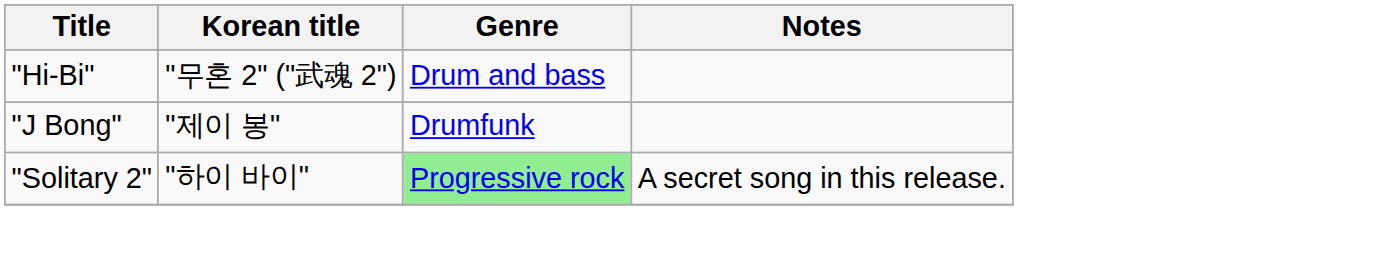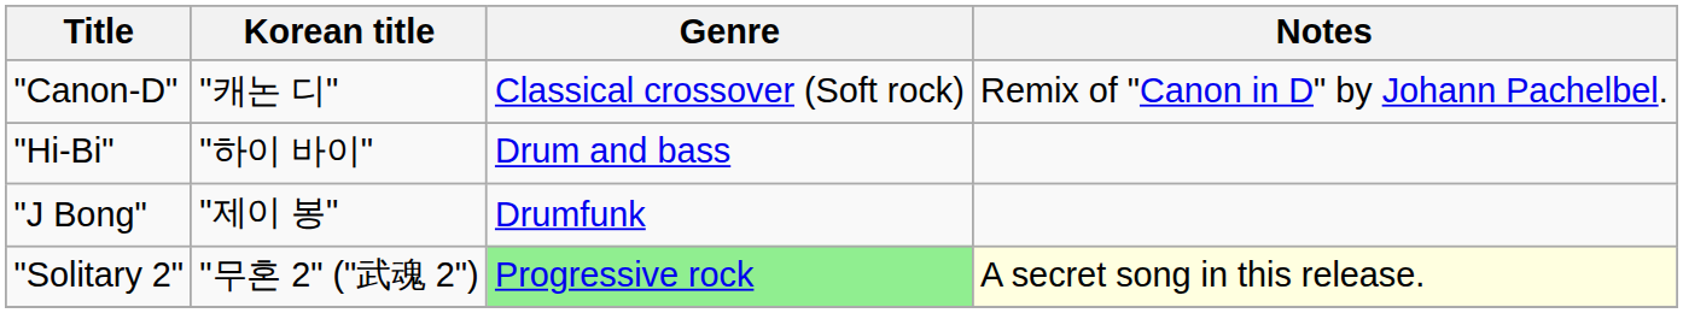+ row: "Canon-D" | "캐논 디" | Classical crossover (Soft rock) | Remix of "Canon in D" by Johann Pachelbel.
"Hi-Bi" | Korean title: "무혼 2" ("武魂 2") -> "하이 바이"
"Solitary 2" | Korean title: "하이 바이" -> "무혼 2" ("武魂 2")
"Solitary 2" | Notes: no background -> lightyellow background
